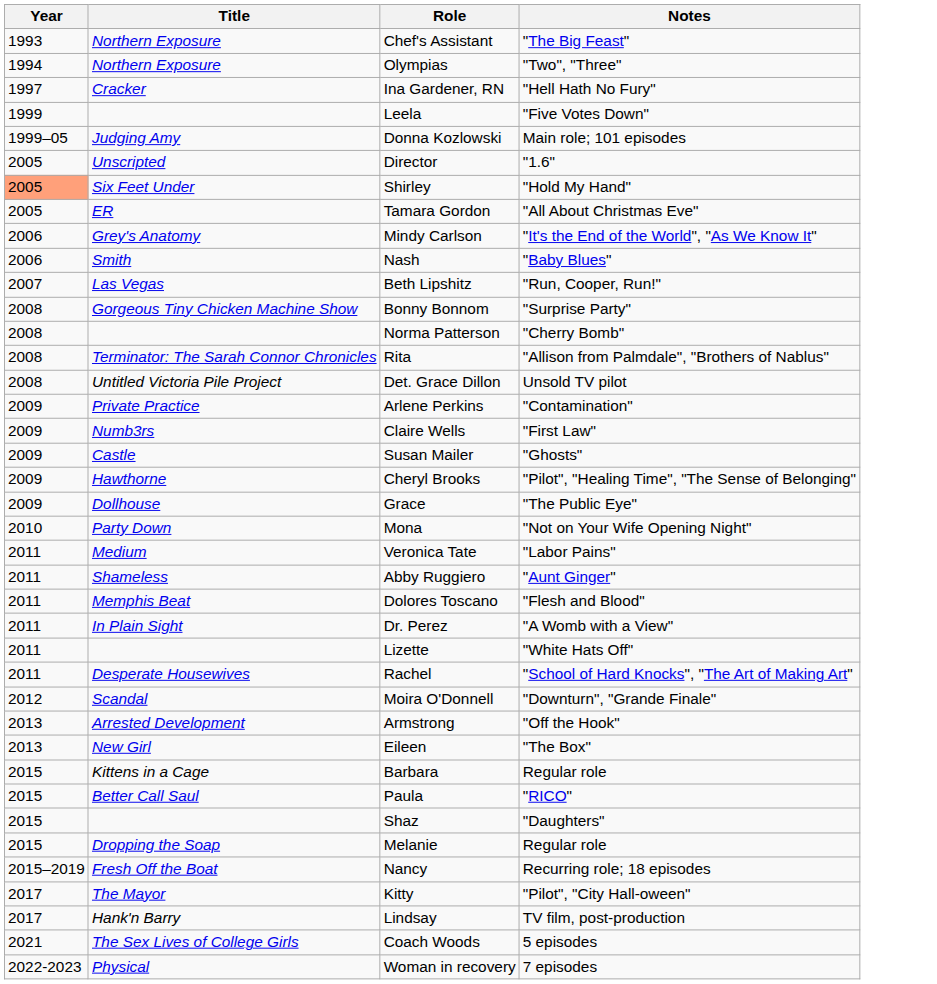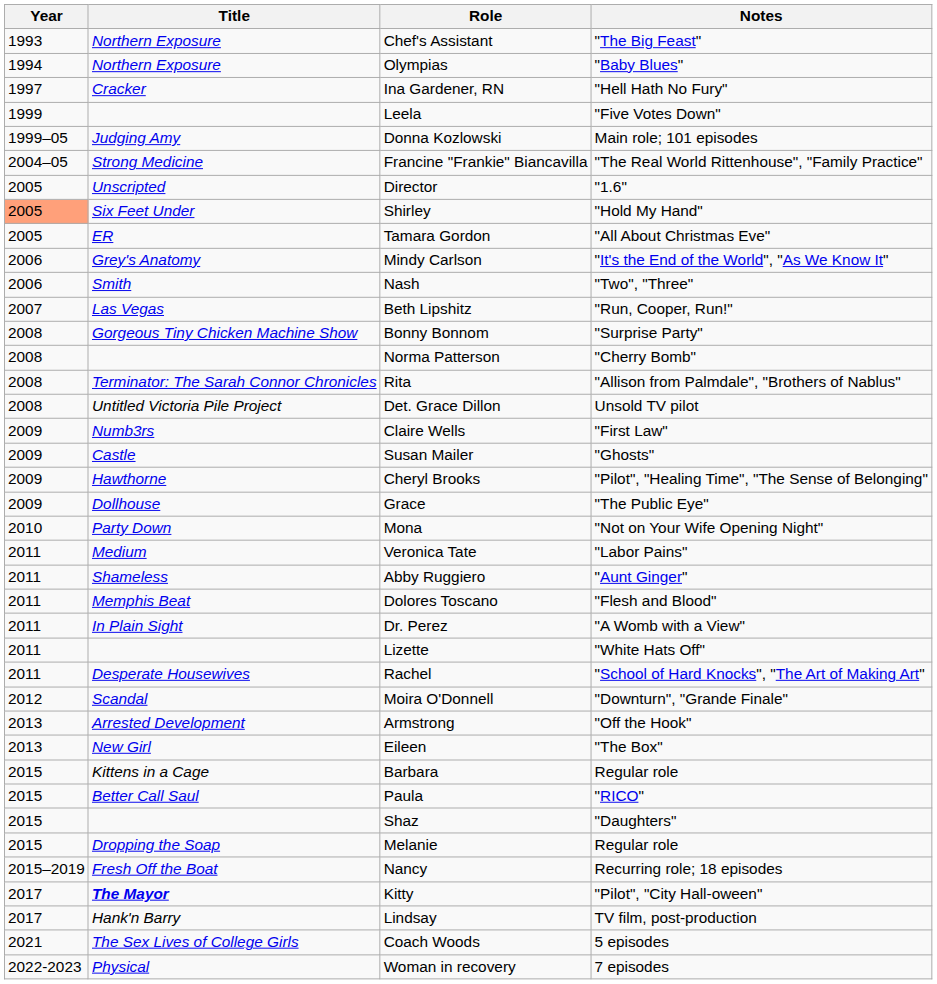Olympias | Notes: "Two", "Three" -> "Baby Blues"
+ row: 2004–05 | Strong Medicine | Francine "Frankie" Biancavilla | "The Real World Rittenhouse", "Family Practice"
Nash | Notes: "Baby Blues" -> "Two", "Three"
- row: 2009 | Private Practice | Arlene Perkins | "Contamination"
Kitty | Title: normal -> bold
